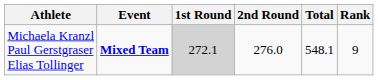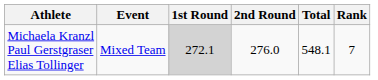Michaela Kranzl Paul Gerstgraser Elias Tollinger | Event: bold -> normal
Michaela Kranzl Paul Gerstgraser Elias Tollinger | Rank: 9 -> 7
